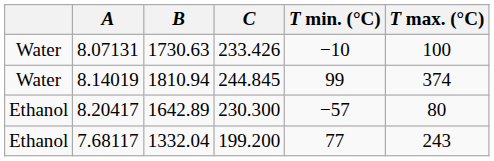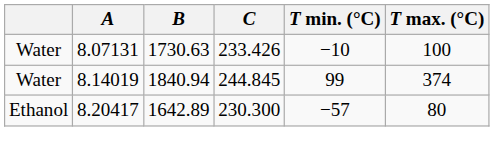8.14019 | B: 1810.94 -> 1840.94
- row: Ethanol | 7.68117 | 1332.04 | 199.200 | 77 | 243
